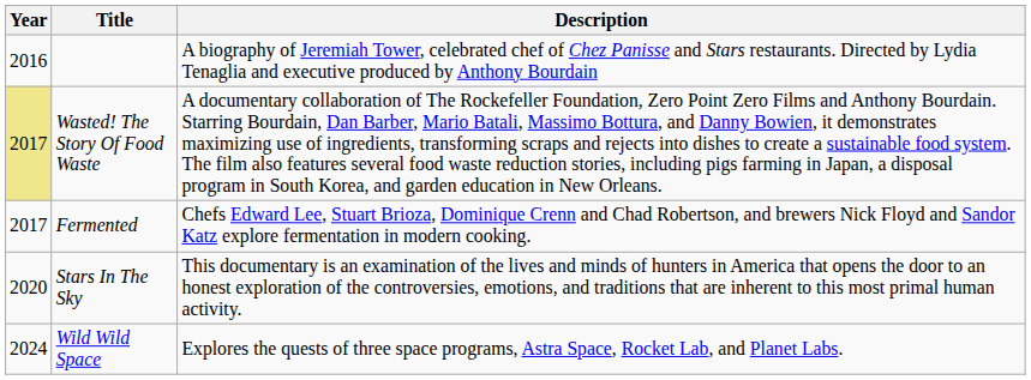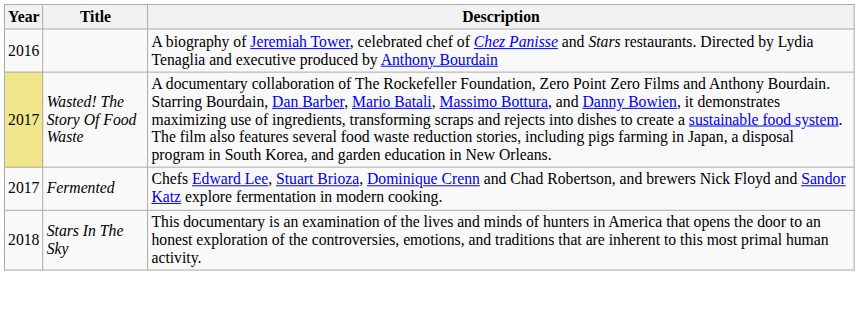Stars In The Sky | Year: 2020 -> 2018
- row: 2024 | Wild Wild Space | Explores the quests of three space programs, Astra Space, Rocket Lab, and Planet Labs.
